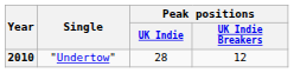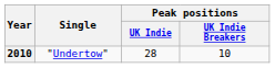2010 | Peak positions / UK Indie Breakers: 12 -> 10
